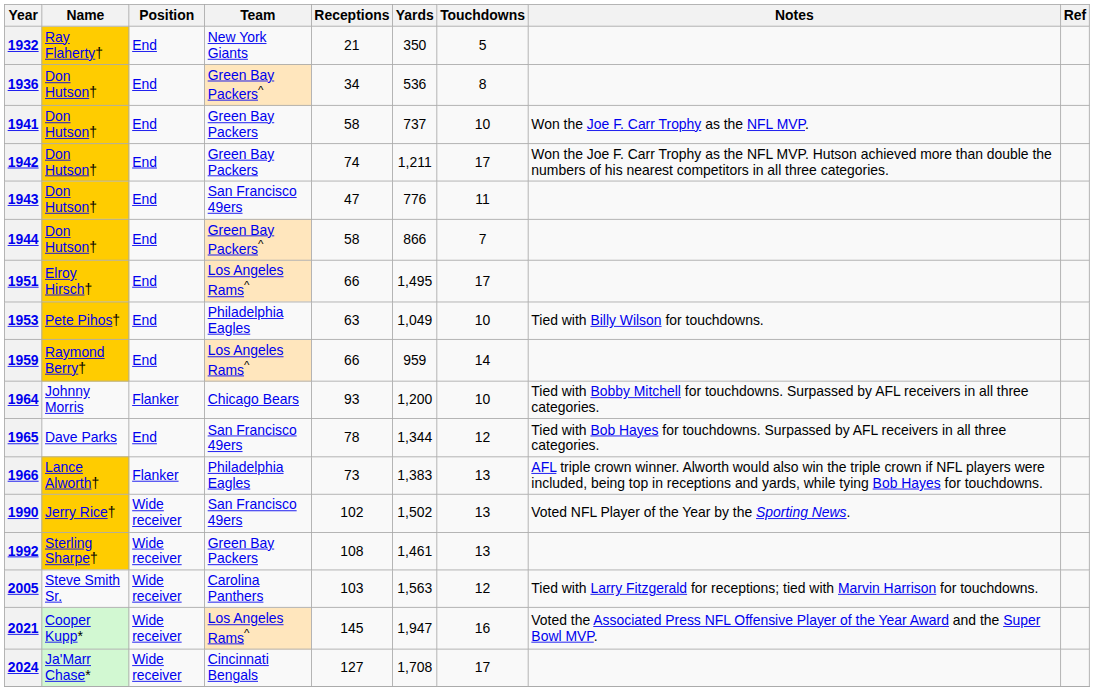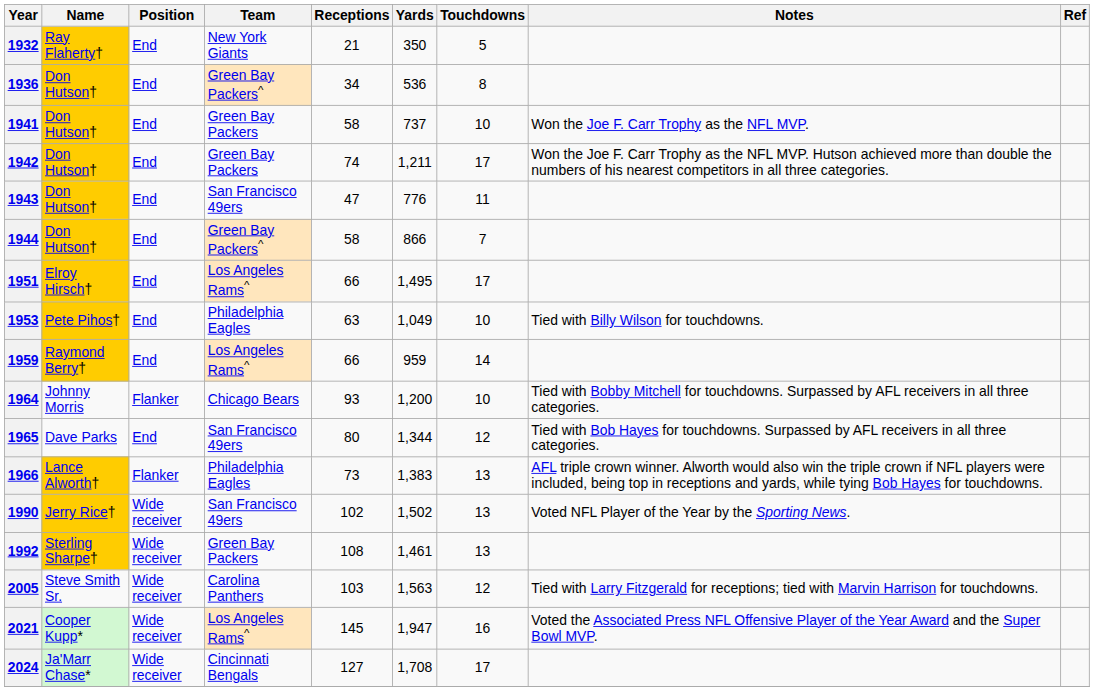1965 | Receptions: 78 -> 80
